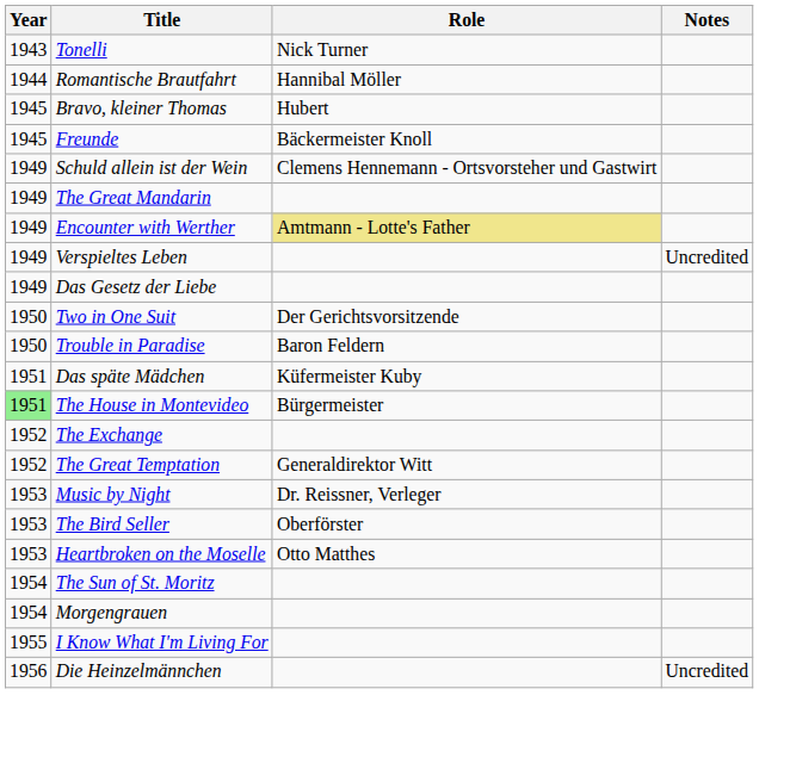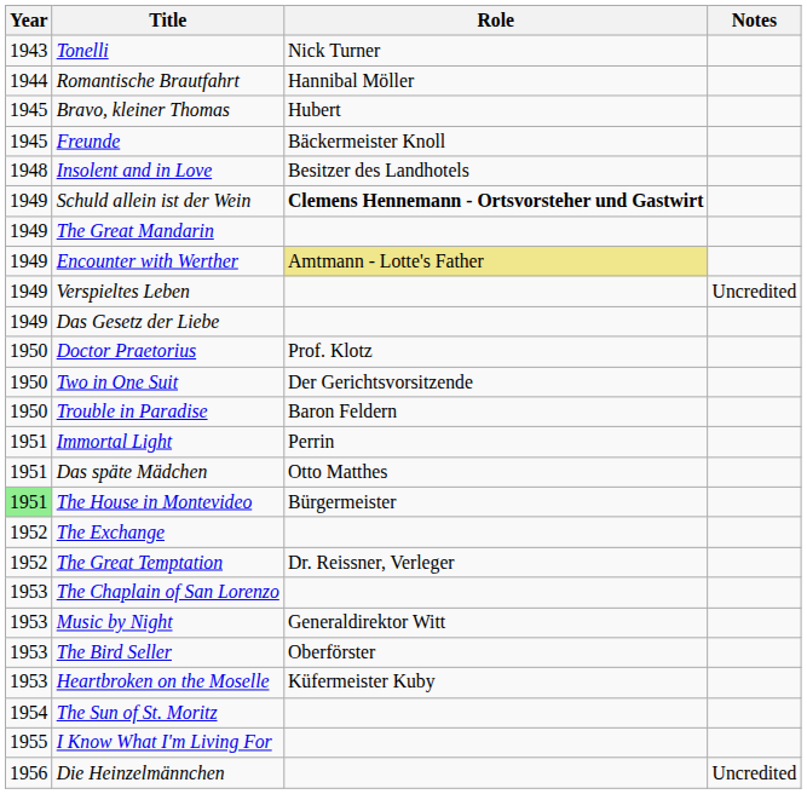+ row: 1948 | Insolent and in Love | Besitzer des Landhotels
Schuld allein ist der Wein | Role: normal -> bold
+ row: 1950 | Doctor Praetorius | Prof. Klotz
+ row: 1951 | Immortal Light | Perrin
Das späte Mädchen | Role: Küfermeister Kuby -> Otto Matthes
The Great Temptation | Role: Generaldirektor Witt -> Dr. Reissner, Verleger
+ row: 1953 | The Chaplain of San Lorenzo
Music by Night | Role: Dr. Reissner, Verleger -> Generaldirektor Witt
Heartbroken on the Moselle | Role: Otto Matthes -> Küfermeister Kuby
- row: 1954 | Morgengrauen
